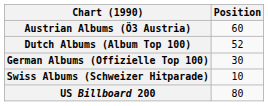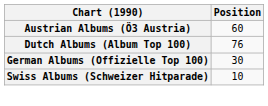Dutch Albums (Album Top 100) | Position: 52 -> 76
- row: US Billboard 200 | 80
